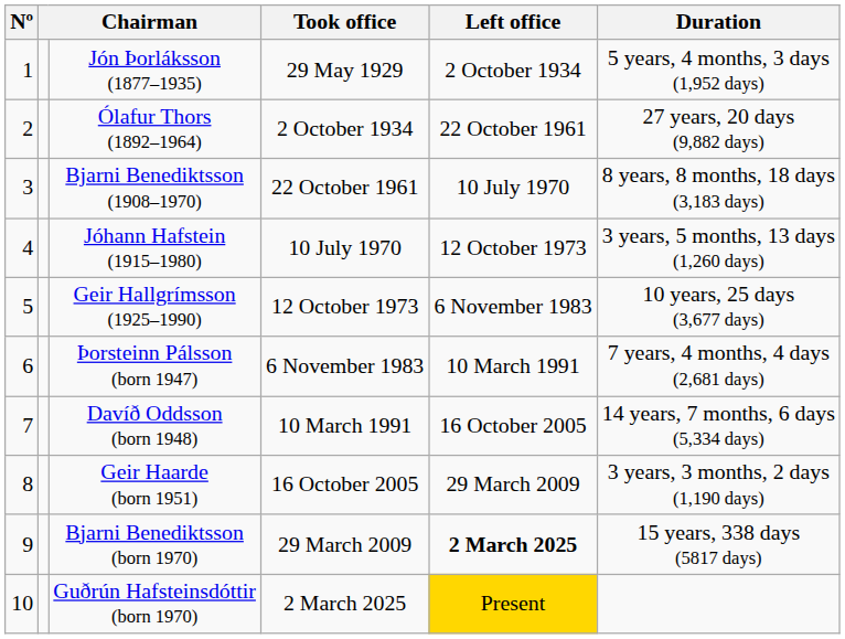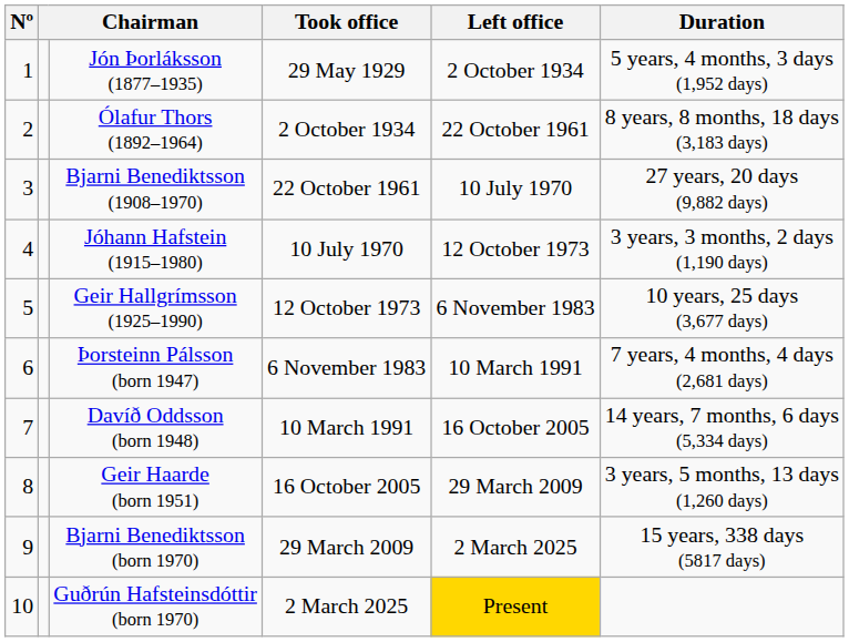Ólafur Thors (1892–1964) | Duration: 27 years, 20 days (9,882 days) -> 8 years, 8 months, 18 days (3,183 days)
Bjarni Benediktsson (1908–1970) | Duration: 8 years, 8 months, 18 days (3,183 days) -> 27 years, 20 days (9,882 days)
Jóhann Hafstein (1915–1980) | Duration: 3 years, 5 months, 13 days (1,260 days) -> 3 years, 3 months, 2 days (1,190 days)
Geir Haarde (born 1951) | Duration: 3 years, 3 months, 2 days (1,190 days) -> 3 years, 5 months, 13 days (1,260 days)
Bjarni Benediktsson (born 1970) | Left office: bold -> normal
